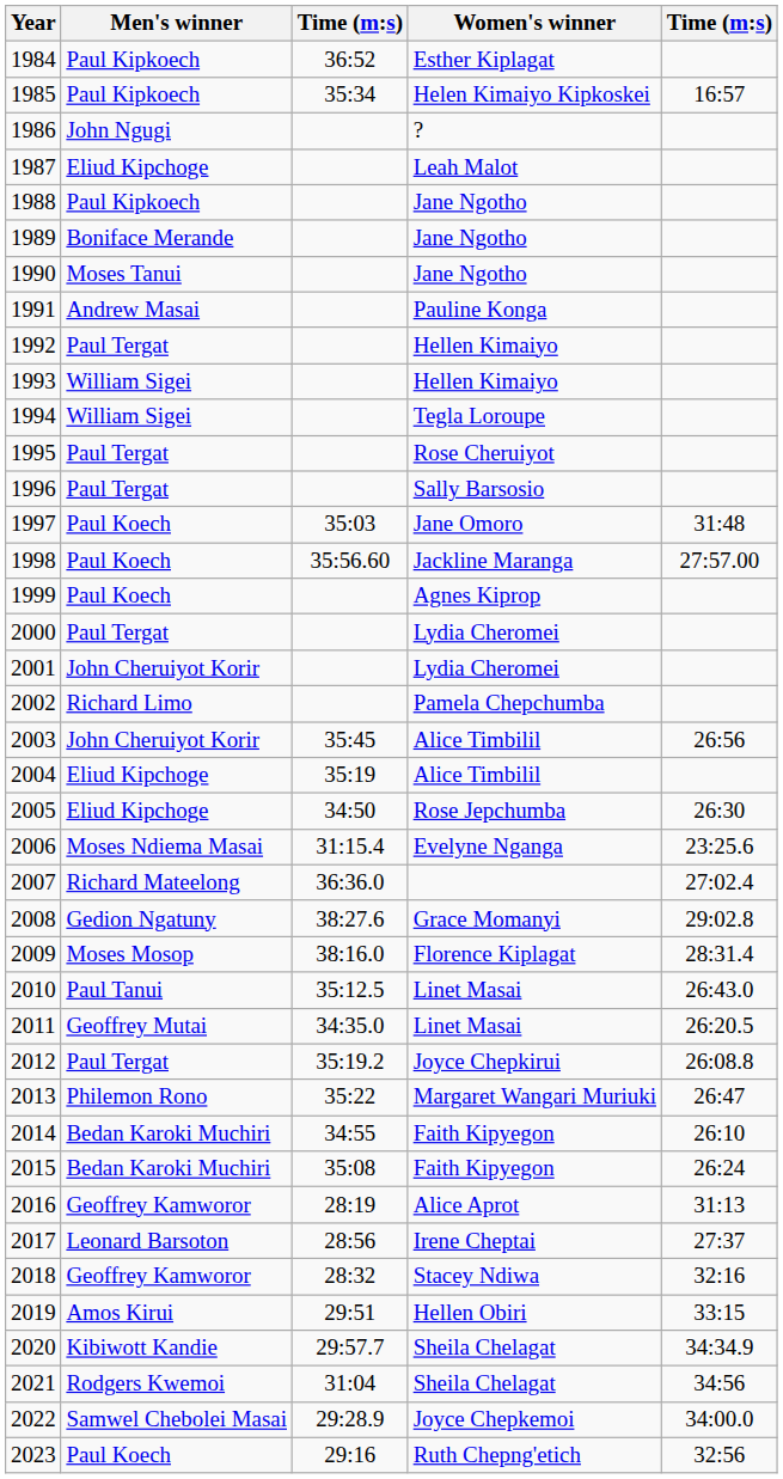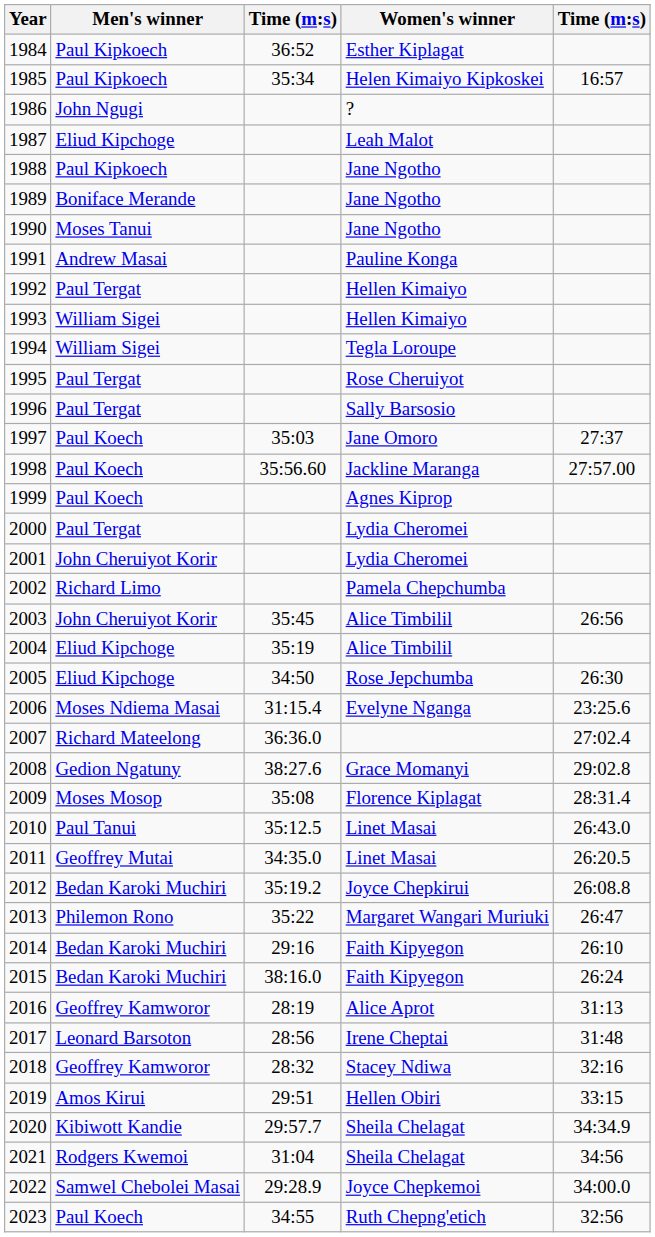1997 | column 5: 31:48 -> 27:37
2009 | column 3: 38:16.0 -> 35:08
2012 | Men's winner: Paul Tergat -> Bedan Karoki Muchiri
2014 | column 3: 34:55 -> 29:16
2015 | column 3: 35:08 -> 38:16.0
2017 | column 5: 27:37 -> 31:48
2023 | column 3: 29:16 -> 34:55
